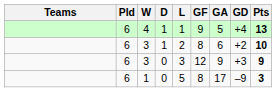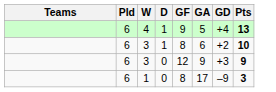- column: L | 1 | 2 | 3 | 5
